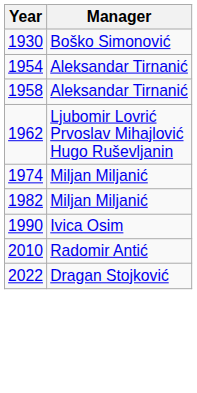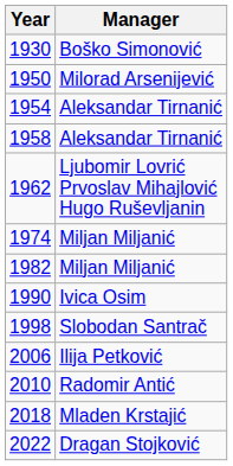+ row: 1950 | Milorad Arsenijević
+ row: 1998 | Slobodan Santrač
+ row: 2006 | Ilija Petković
+ row: 2018 | Mladen Krstajić
